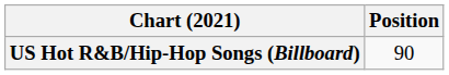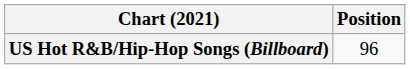US Hot R&B/Hip-Hop Songs (Billboard) | Position: 90 -> 96
